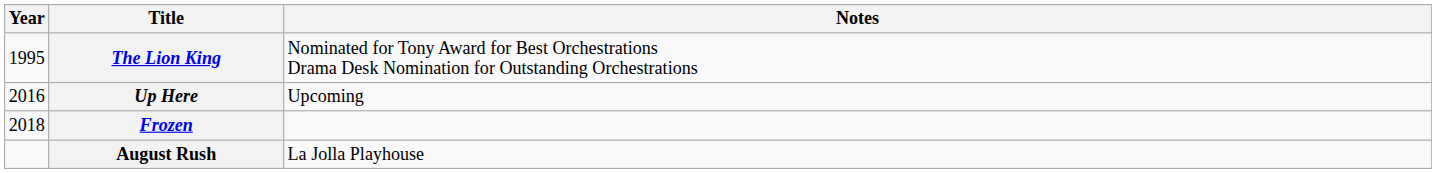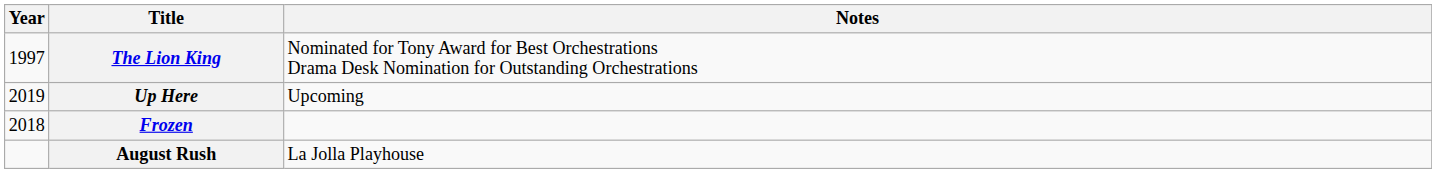The Lion King | Year: 1995 -> 1997
Up Here | Year: 2016 -> 2019
